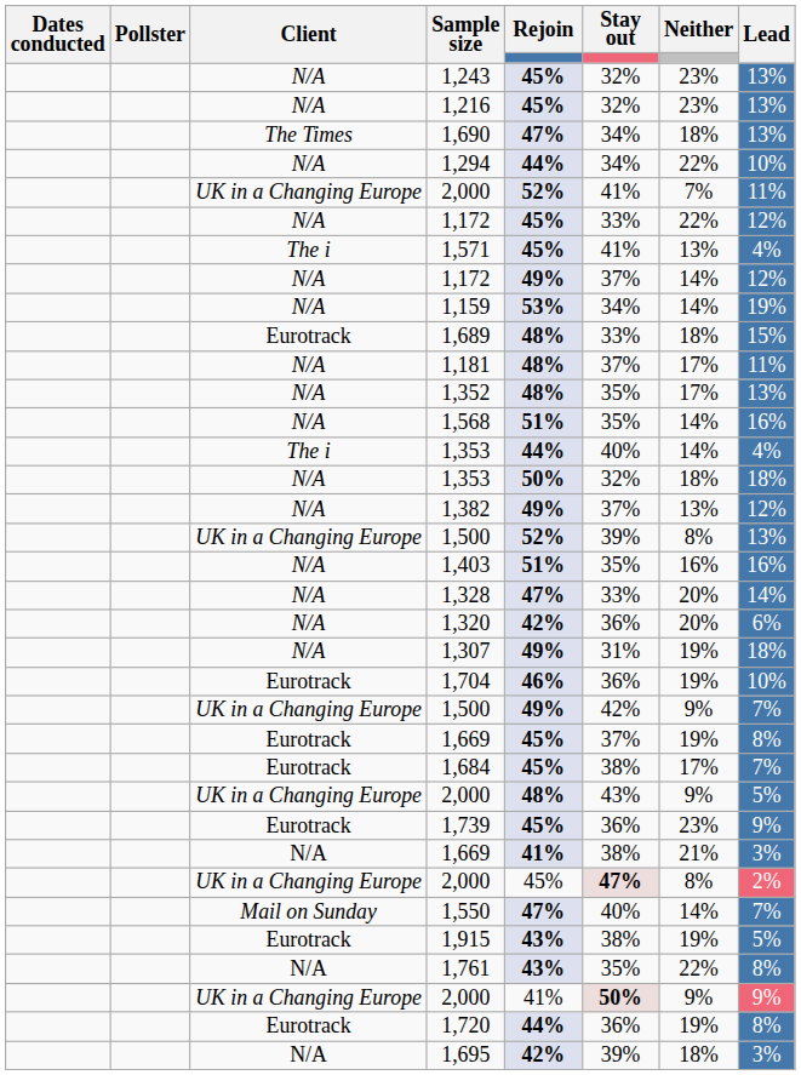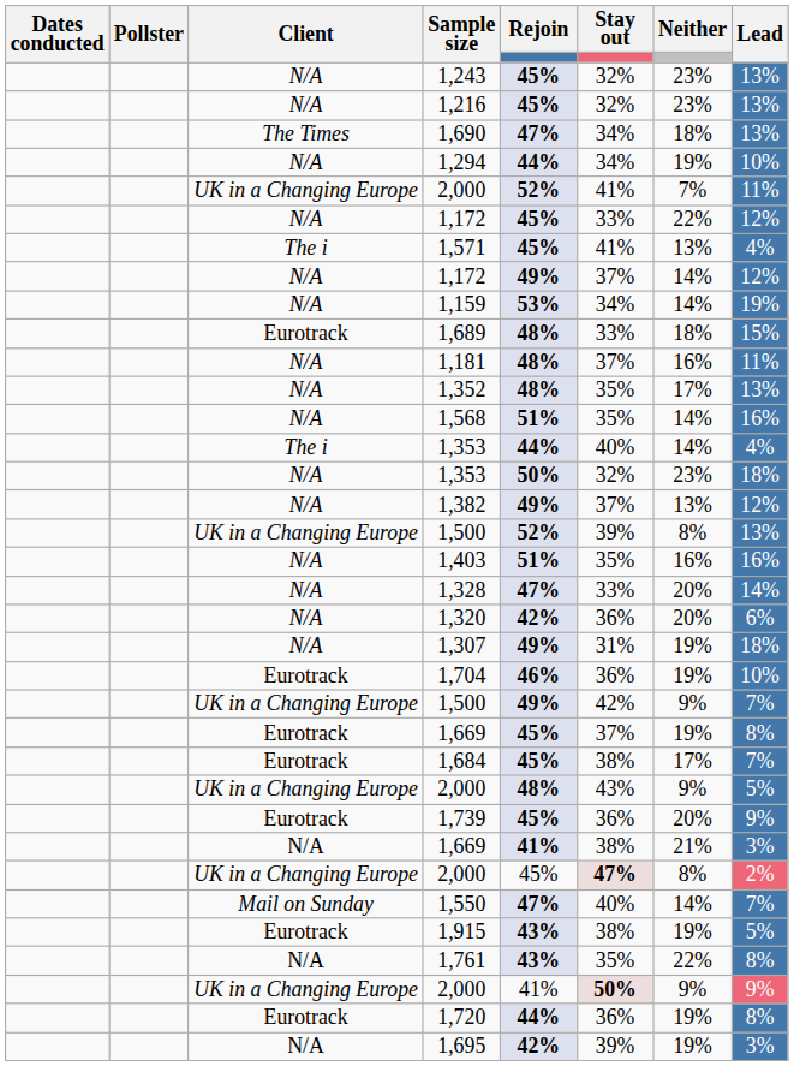1,294 | Neither: 22% -> 19%
1,181 | Neither: 17% -> 16%
N/A / 1,353 | Neither: 18% -> 23%
1,739 | Neither: 23% -> 20%
1,695 | Neither: 18% -> 19%
